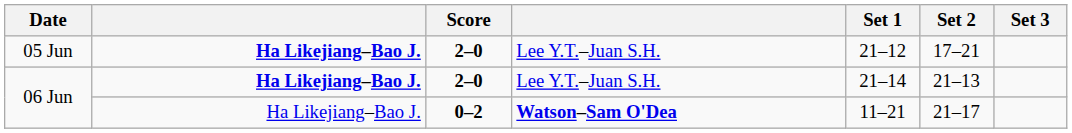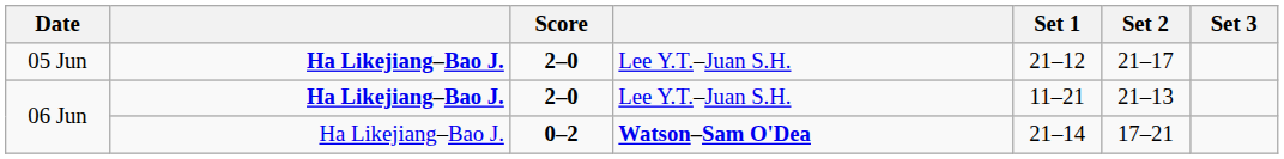05 Jun | Set 2: 17–21 -> 21–17
06 Jun / 2–0 | Set 1: 21–14 -> 11–21
06 Jun / 0–2 | Set 1: 11–21 -> 21–14
06 Jun / 0–2 | Set 2: 21–17 -> 17–21
